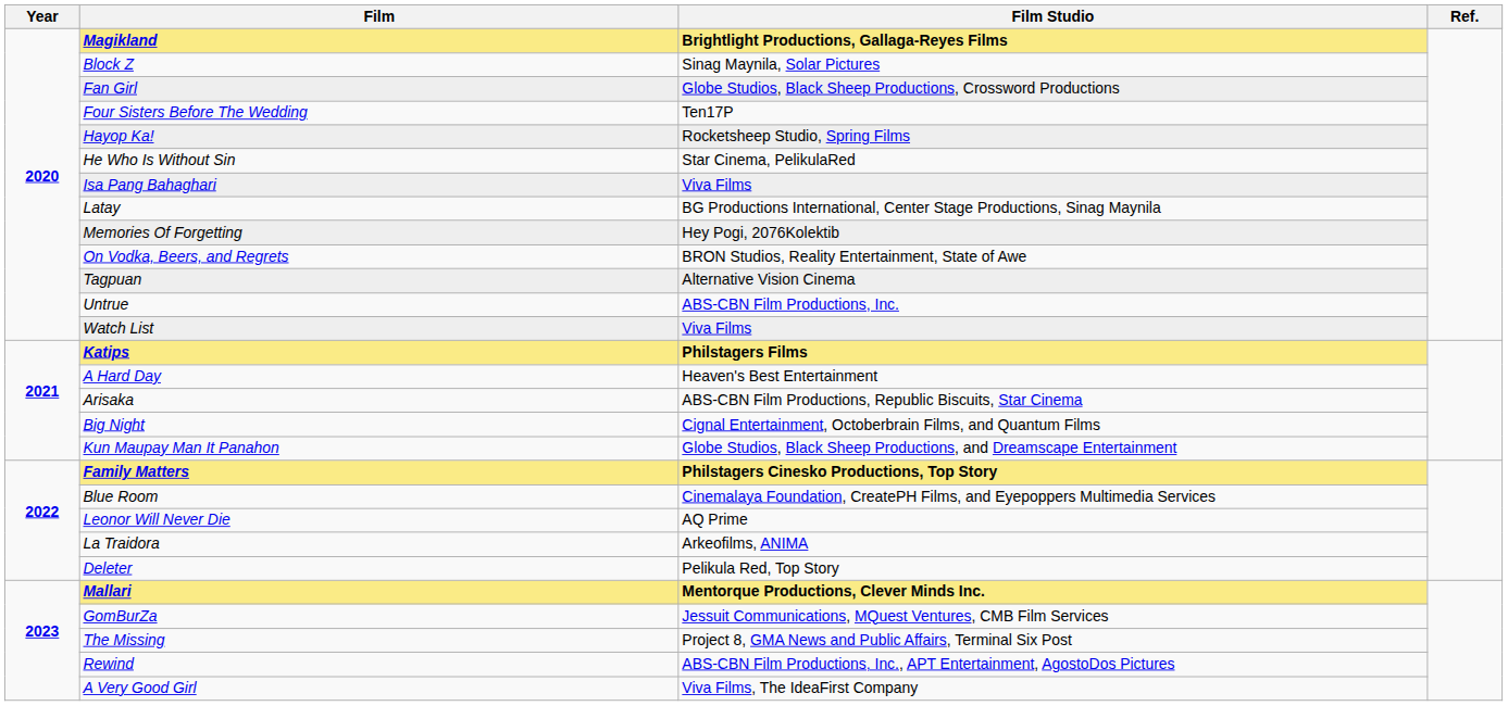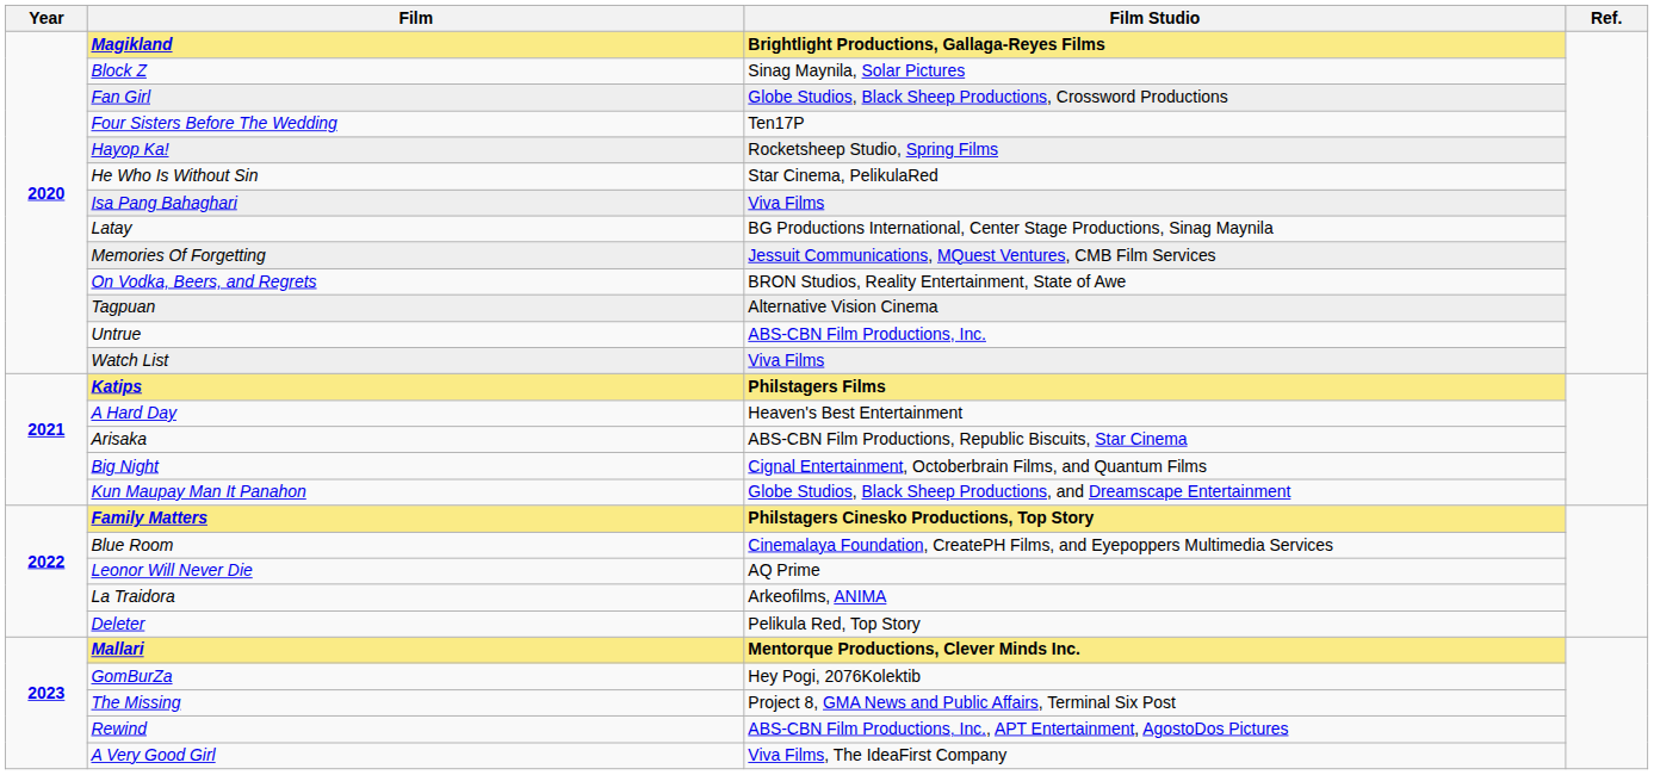Memories Of Forgetting | Film Studio: Hey Pogi, 2076Kolektib -> Jessuit Communications, MQuest Ventures, CMB Film Services
GomBurZa | Film Studio: Jessuit Communications, MQuest Ventures, CMB Film Services -> Hey Pogi, 2076Kolektib
